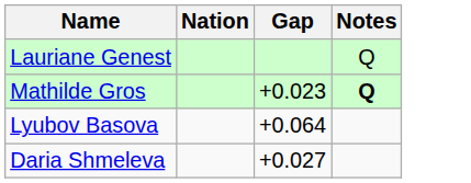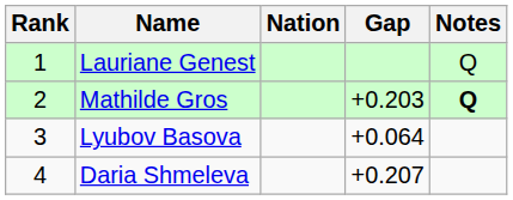+ column: Rank | 1 | 2 | 3 | 4
Mathilde Gros | Gap: +0.023 -> +0.203
Daria Shmeleva | Gap: +0.027 -> +0.207
